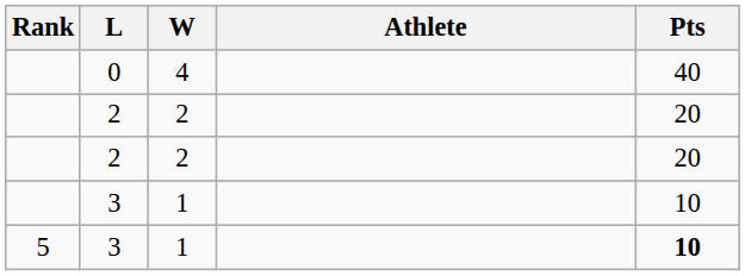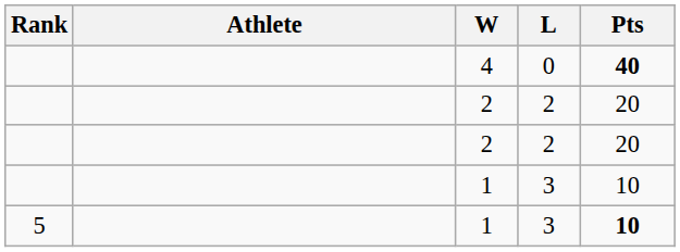columns swapped: Athlete <-> L
4 | Pts: normal -> bold
